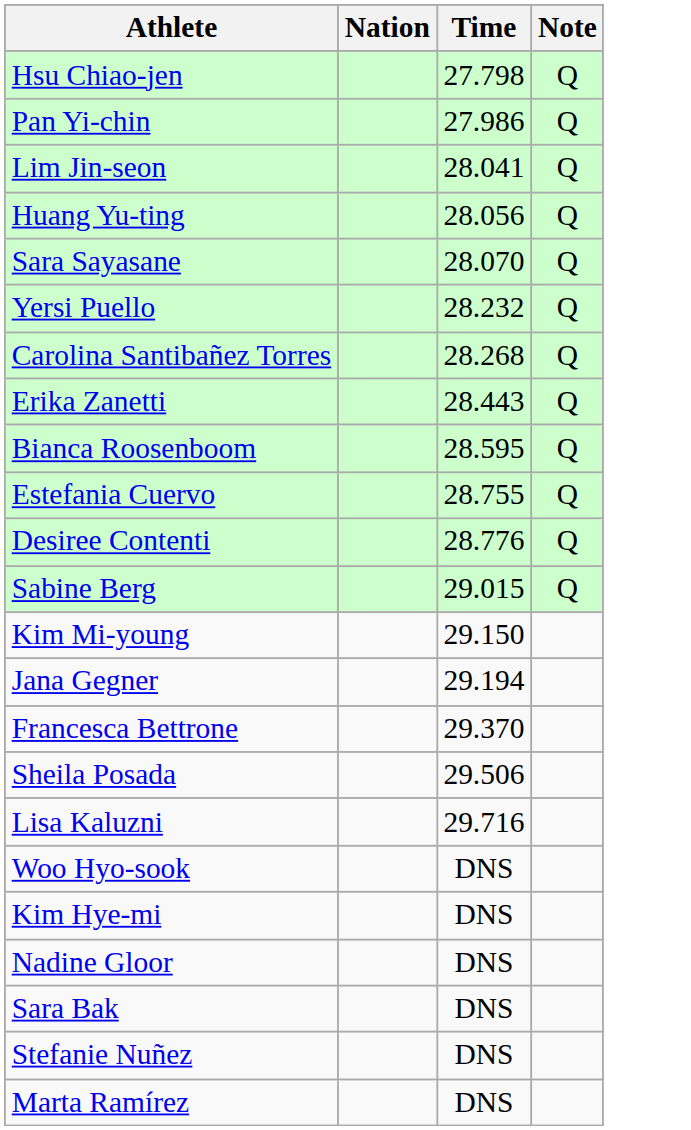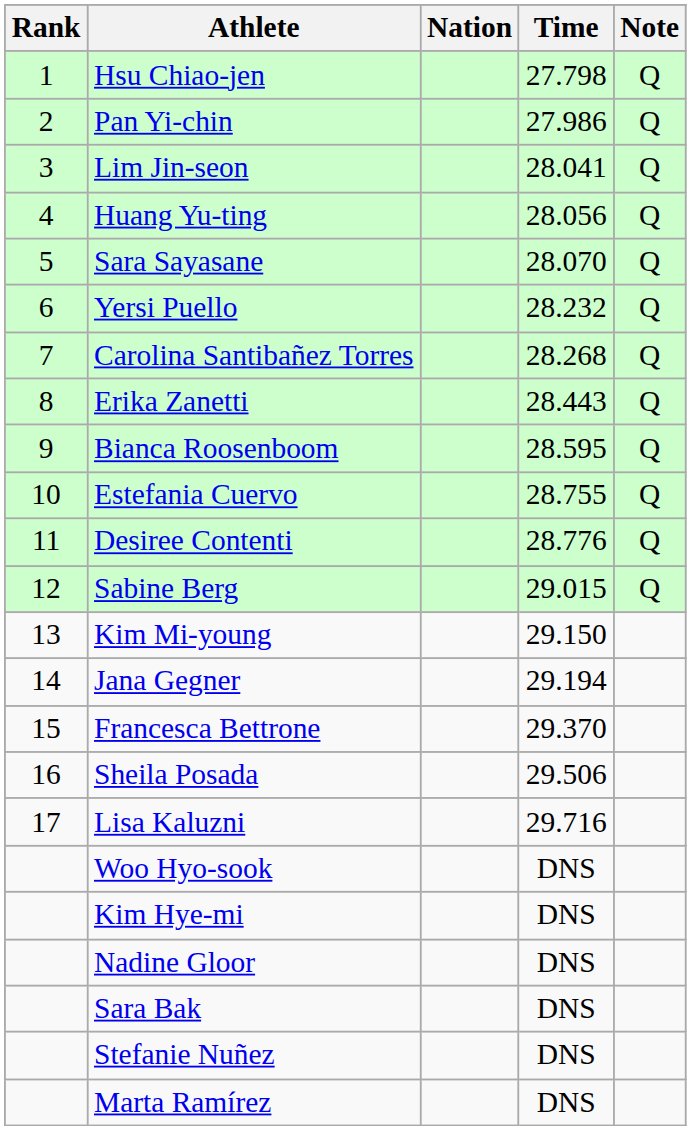+ column: Rank | 1 | 2 | 3 | 4 | 5 | 6 | 7 | 8 | 9 | 10 | 11 | 12 | 13 | 14 | 15 | 16 | 17
